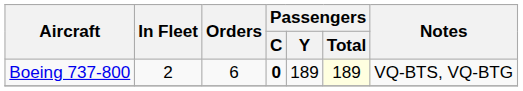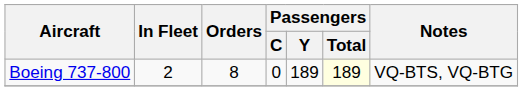Boeing 737-800 | Orders: 6 -> 8
Boeing 737-800 | Passengers / C: bold -> normal
